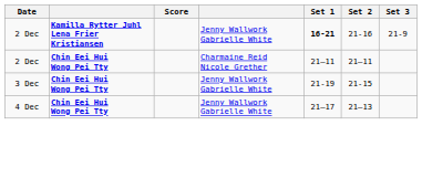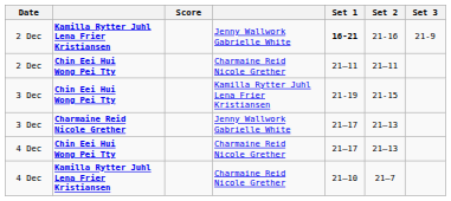3 Dec / Chin Eei Hui Wong Pei Tty | column 4: Jenny Wallwork Gabrielle White -> Kamilla Rytter Juhl Lena Frier Kristiansen
+ row: 3 Dec | Charmaine Reid Nicole Grether | Jenny Wallwork Gabrielle White | 21–17 | 21–13
4 Dec / Chin Eei Hui Wong Pei Tty | column 4: Jenny Wallwork Gabrielle White -> Charmaine Reid Nicole Grether
+ row: 4 Dec | Kamilla Rytter Juhl Lena Frier Kristiansen | Charmaine Reid Nicole Grether | 21–10 | 21–7
